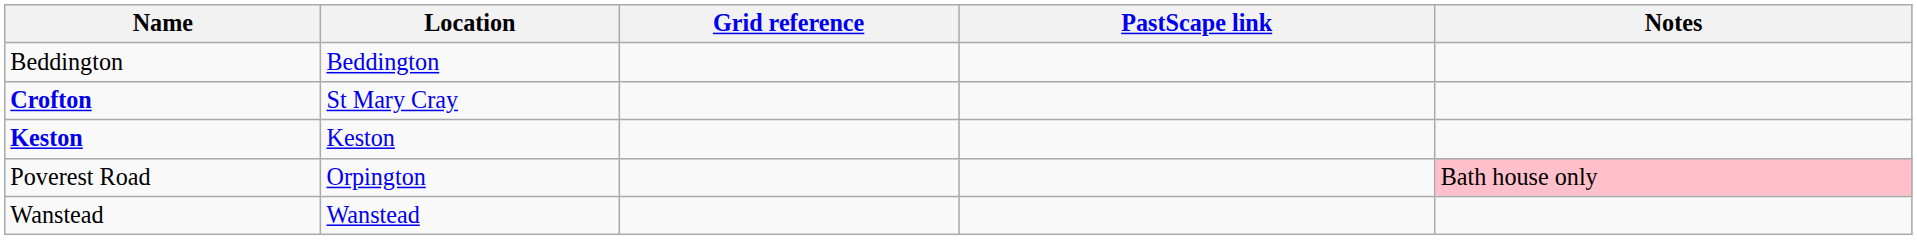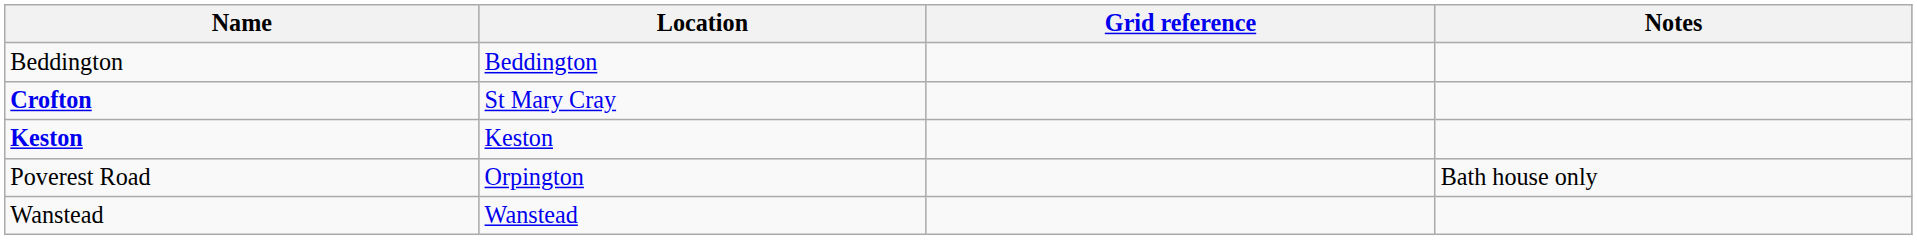- column: PastScape link
Poverest Road | Notes: pink background -> no background
